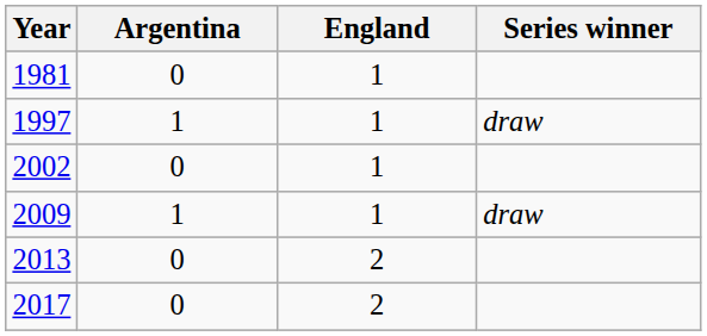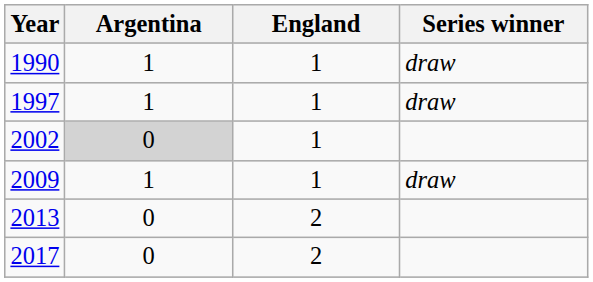- row: 1981 | 0 | 1
+ row: 1990 | 1 | 1 | draw
2002 | Argentina: no background -> lightgrey background
